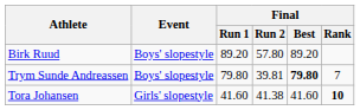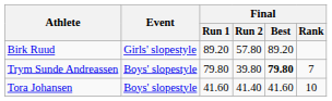Birk Ruud | Event: Boys' slopestyle -> Girls' slopestyle
Trym Sunde Andreassen | Final / Run 2: 39.81 -> 39.80
Tora Johansen | Event: Girls' slopestyle -> Boys' slopestyle
Tora Johansen | Final / Run 2: 41.38 -> 41.40
Tora Johansen | Final / Rank: bold -> normal
